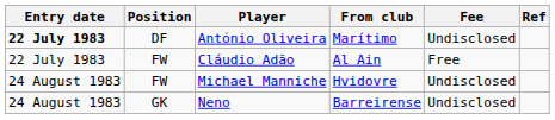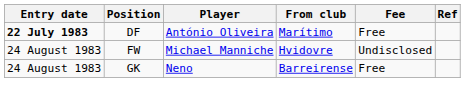António Oliveira | Fee: Undisclosed -> Free
- row: 22 July 1983 | FW | Cláudio Adão | Al Ain | Free
Neno | Fee: Undisclosed -> Free
